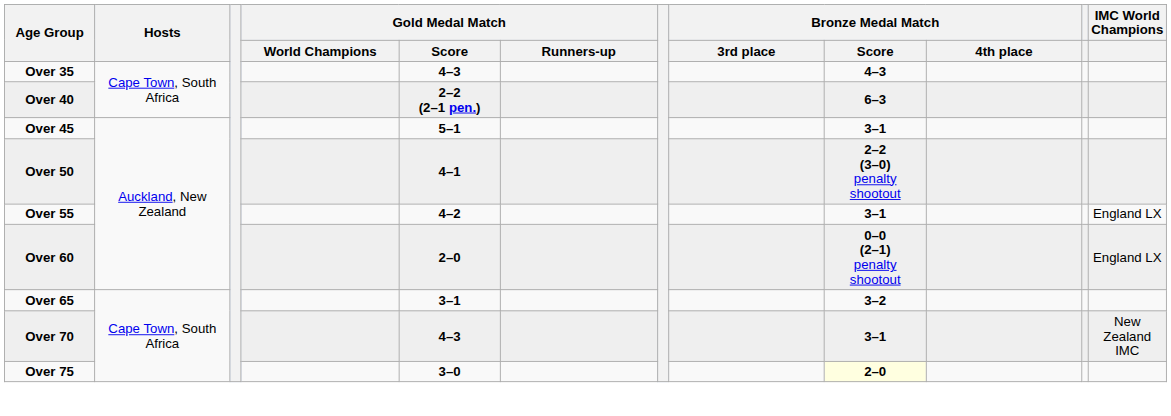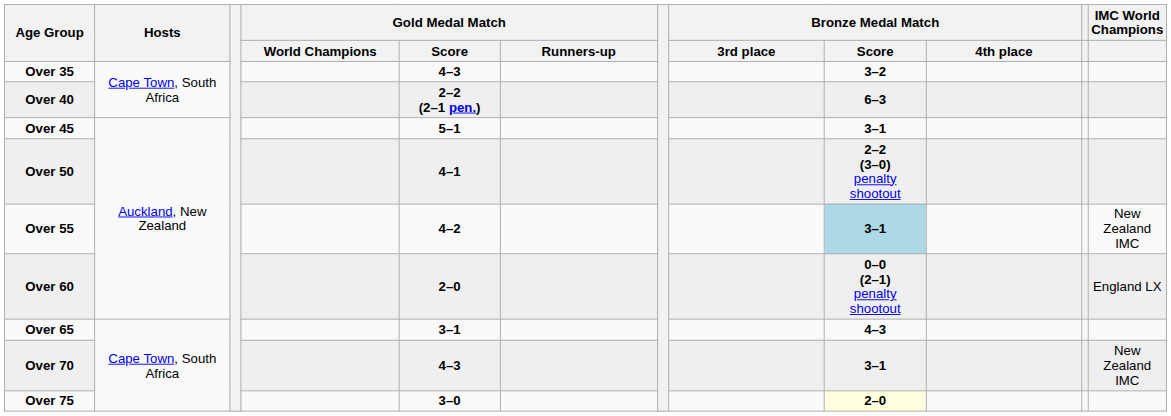Over 35 | Bronze Medal Match / Score: 4–3 -> 3–2
Over 55 | Bronze Medal Match / Score: no background -> lightblue background
Over 55 | IMC World Champions: England LX -> New Zealand IMC
Over 65 | Bronze Medal Match / Score: 3–2 -> 4–3
